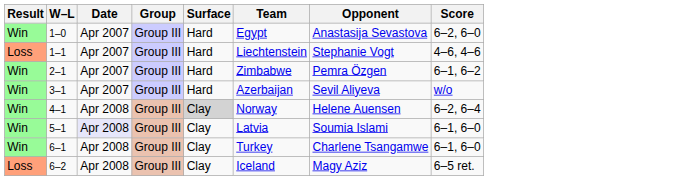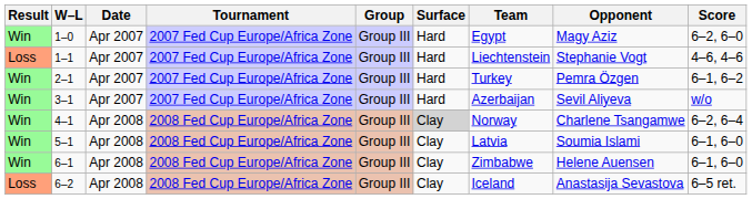+ column: Tournament | 2007 Fed Cup Europe/Africa Zone | 2007 Fed Cup Europe/Africa Zone | 2007 Fed Cup Europe/Africa Zone | 2007 Fed Cup Europe/Africa Zone | 2008 Fed Cup Europe/Africa Zone | 2008 Fed Cup Europe/Africa Zone | 2008 Fed Cup Europe/Africa Zone | 2008 Fed Cup Europe/Africa Zone
1–0 | Opponent: Anastasija Sevastova -> Magy Aziz
2–1 | Team: Zimbabwe -> Turkey
4–1 | Opponent: Helene Auensen -> Charlene Tsangamwe
5–1 | Date: lavender background -> no background
6–1 | Team: Turkey -> Zimbabwe
6–1 | Opponent: Charlene Tsangamwe -> Helene Auensen
6–2 | Opponent: Magy Aziz -> Anastasija Sevastova
